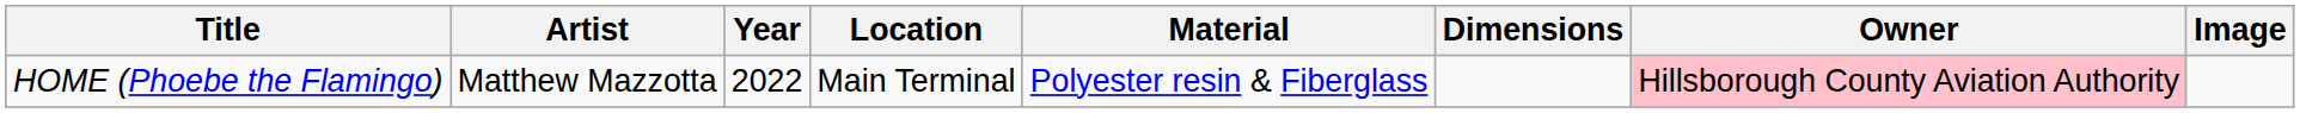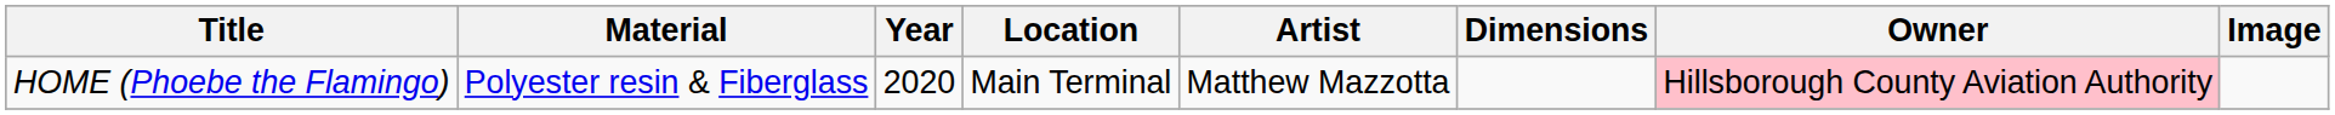columns swapped: Artist <-> Material
HOME (Phoebe the Flamingo) | Year: 2022 -> 2020
